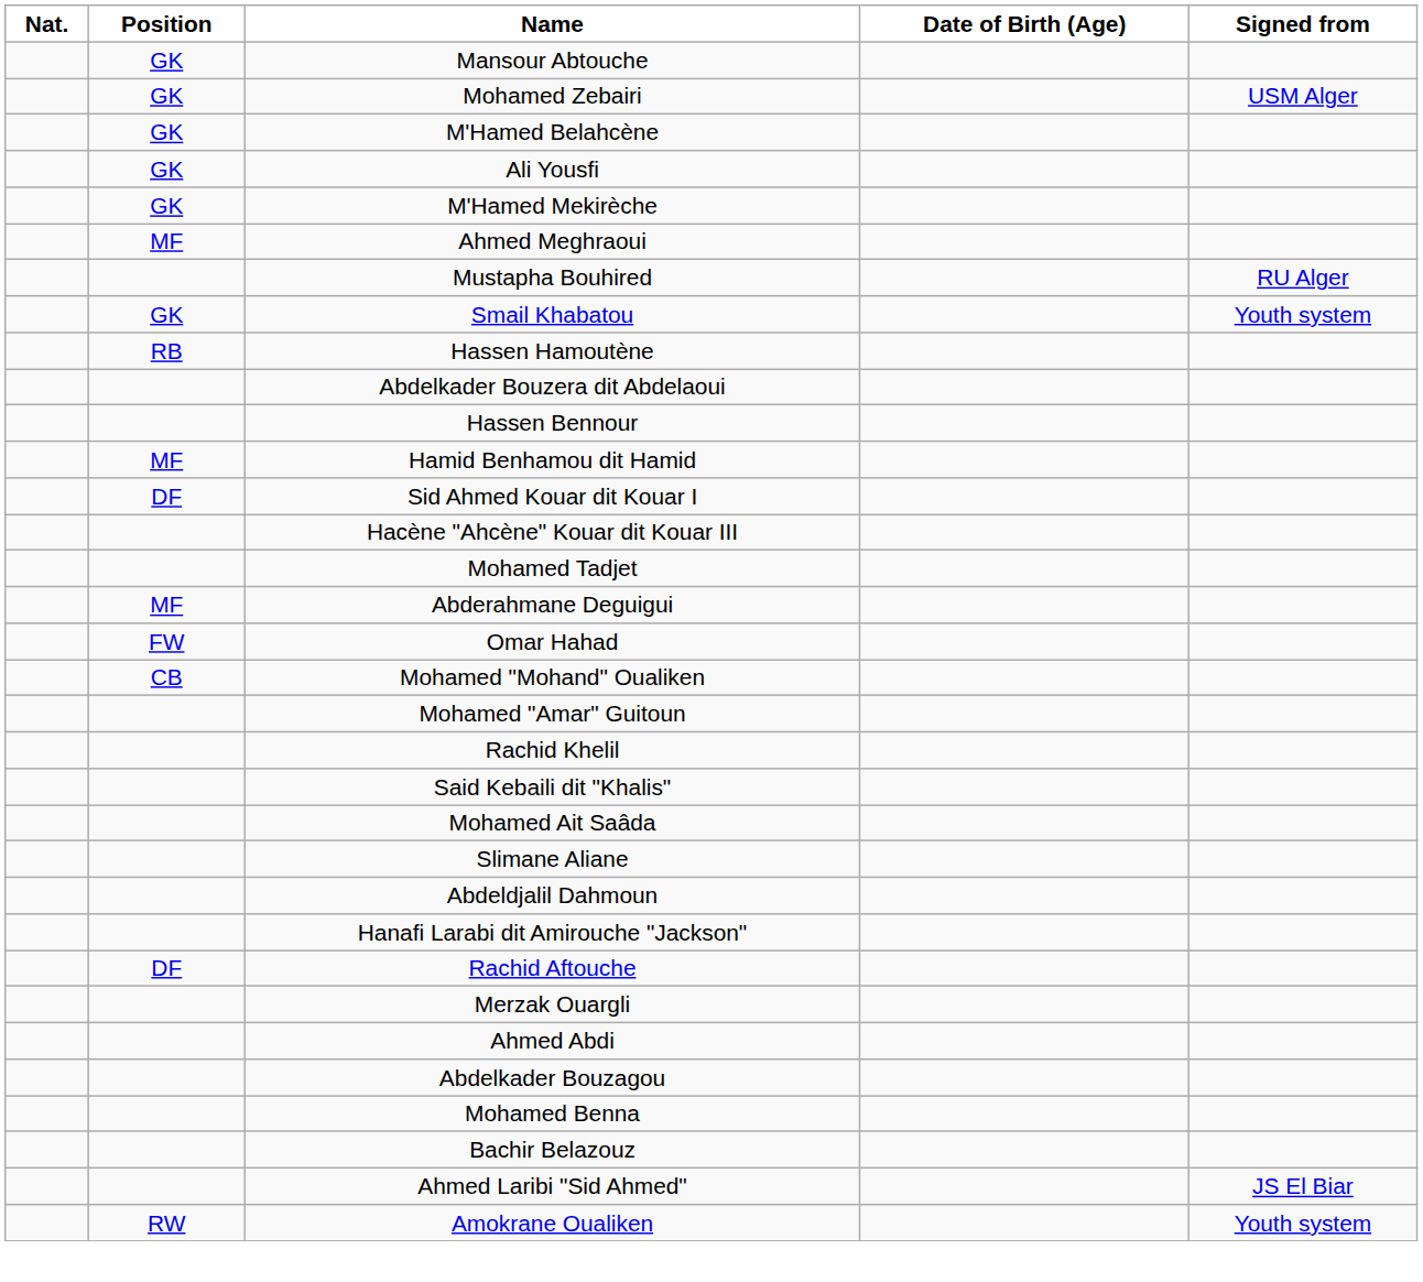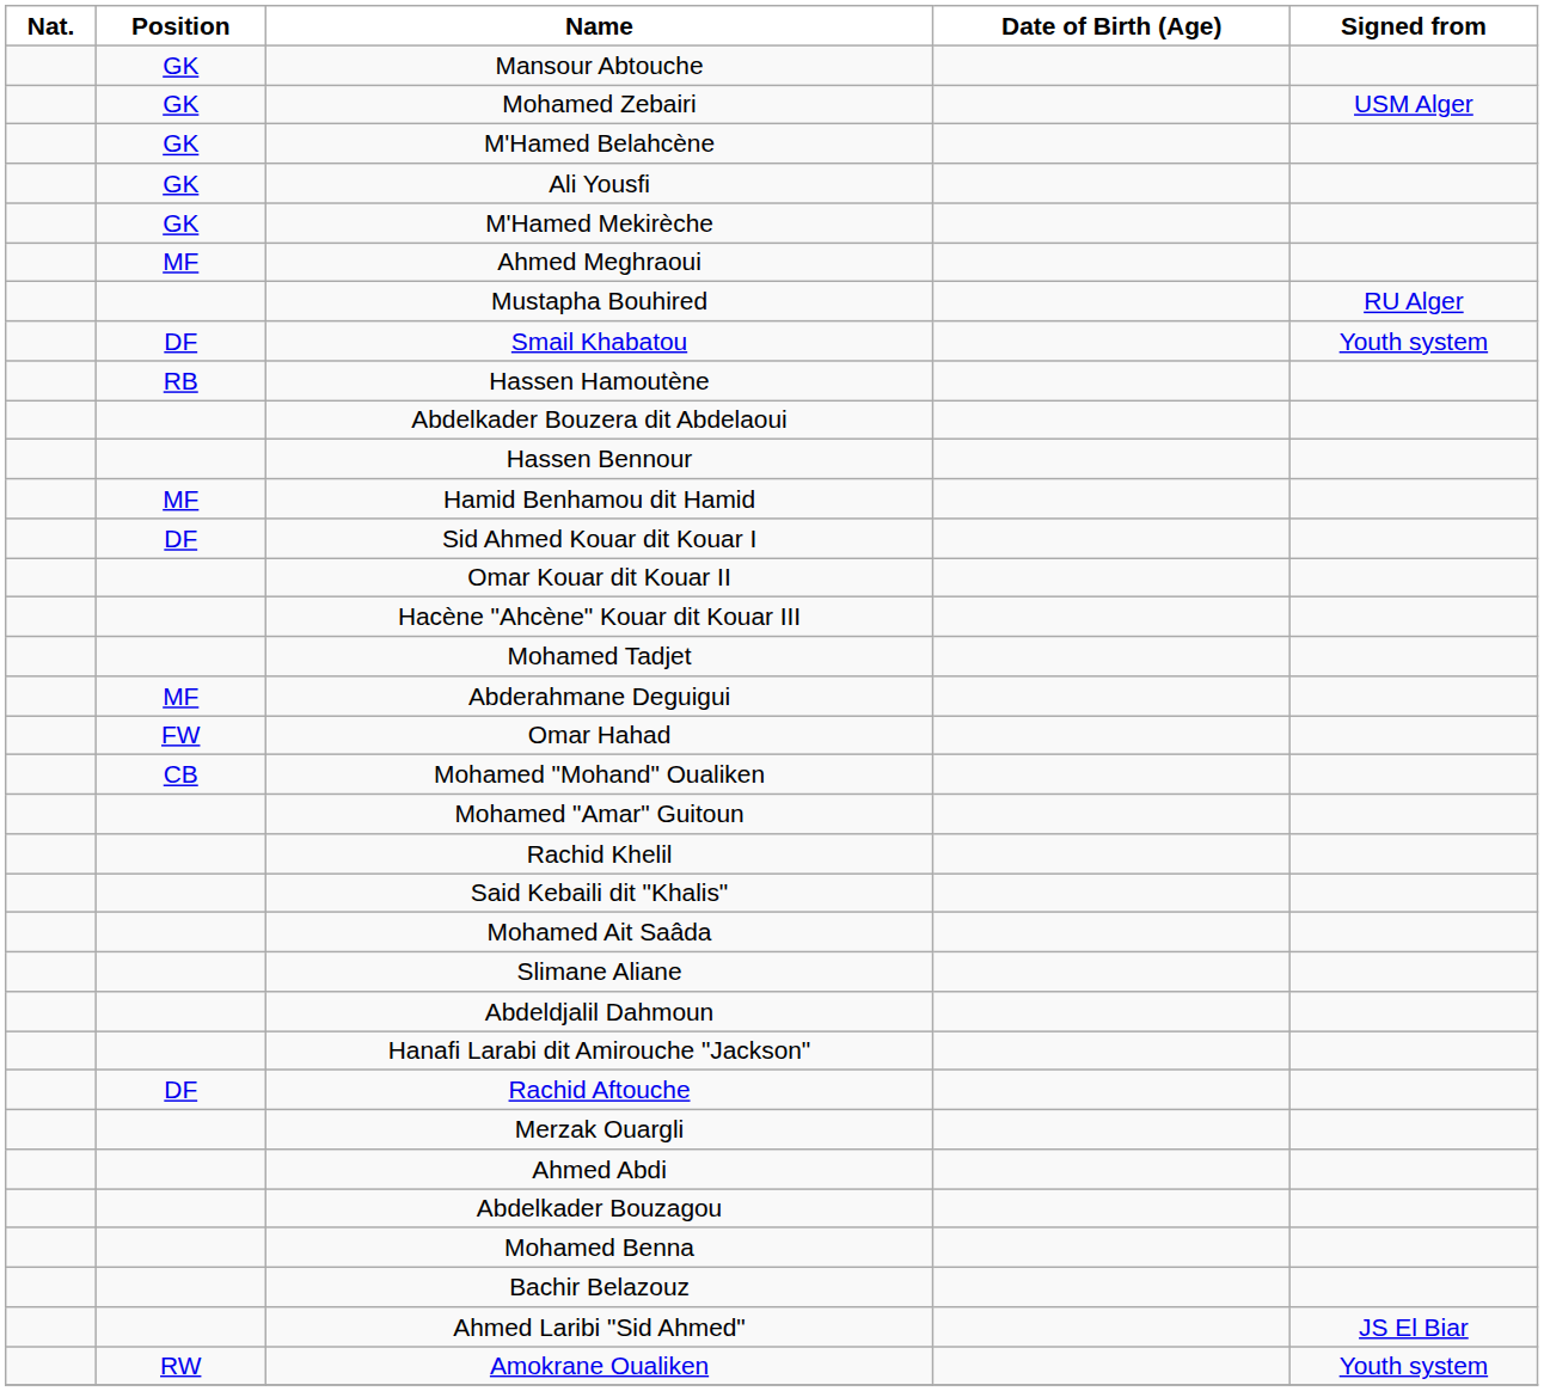Smail Khabatou | Position: GK -> DF
+ row: Omar Kouar dit Kouar II
